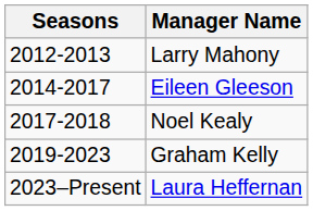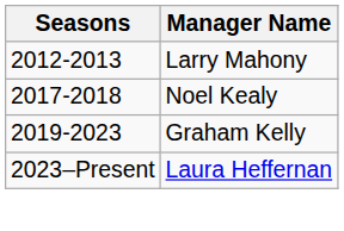- row: 2014-2017 | Eileen Gleeson
